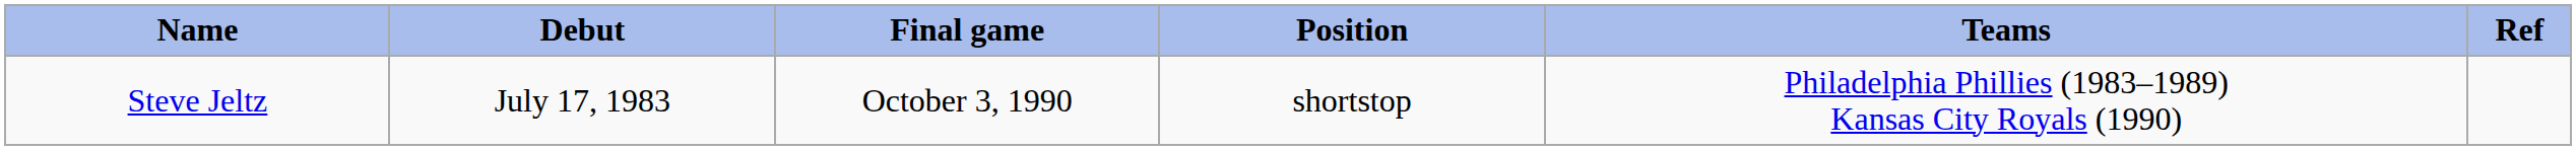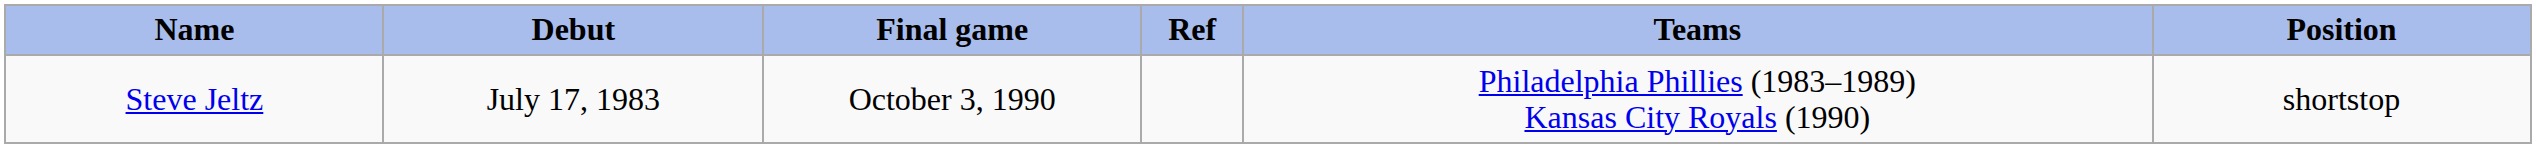columns swapped: Position <-> Ref
